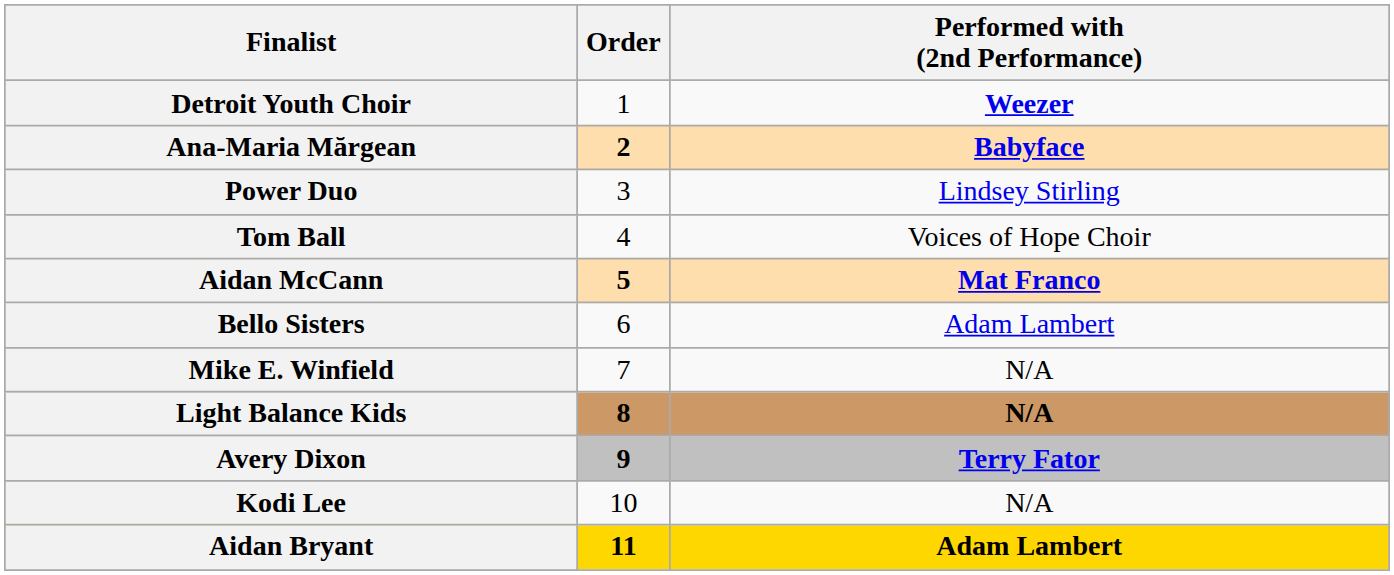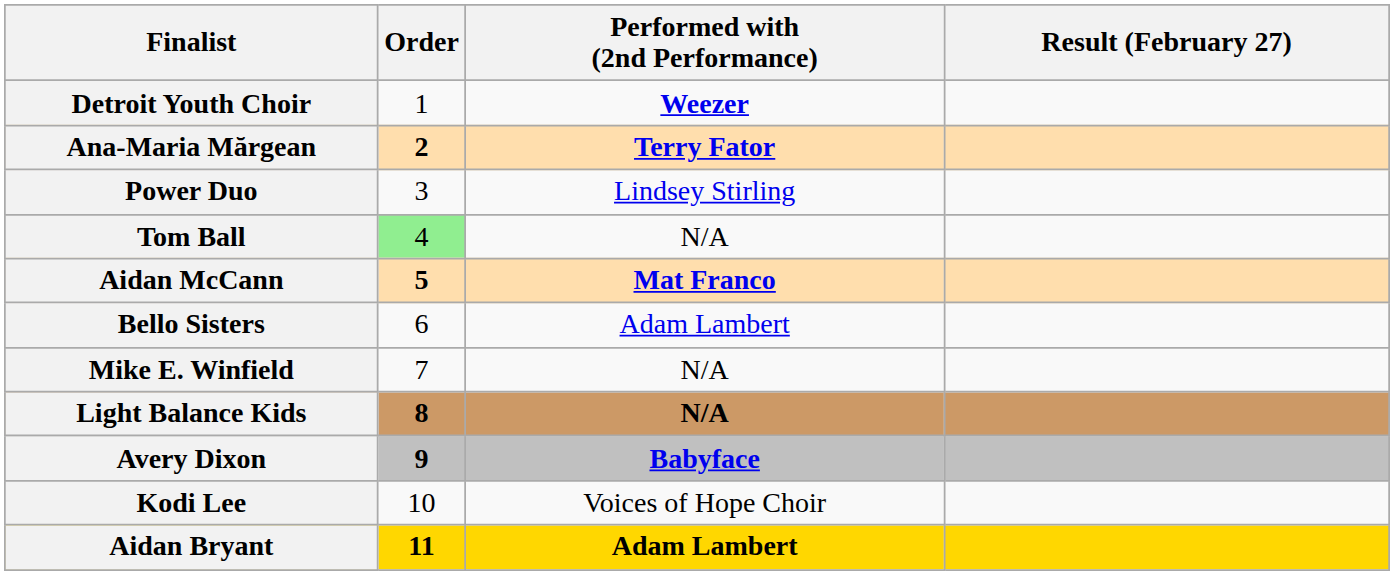+ column: Result (February 27)
Ana-Maria Mărgean | Performed with (2nd Performance): Babyface -> Terry Fator
Tom Ball | Order: no background -> lightgreen background
Tom Ball | Performed with (2nd Performance): Voices of Hope Choir -> N/A
Avery Dixon | Performed with (2nd Performance): Terry Fator -> Babyface
Kodi Lee | Performed with (2nd Performance): N/A -> Voices of Hope Choir
